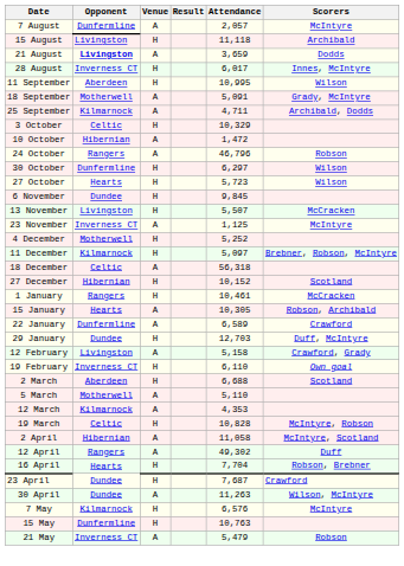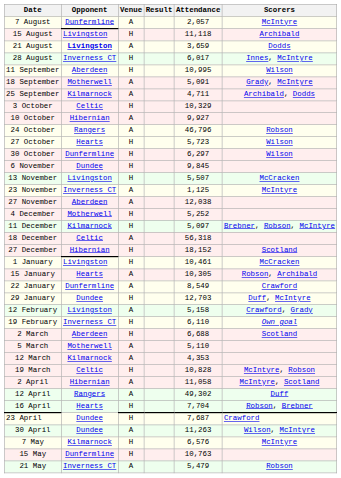10 October | Attendance: 1,472 -> 9,927
rows swapped: 27 October <-> 30 October
+ row: 27 November | Aberdeen | A | 12,038
27 December | Attendance: 10,152 -> 18,152
1 January | Opponent: Rangers -> Livingston
22 January | Attendance: 6,589 -> 8,549
